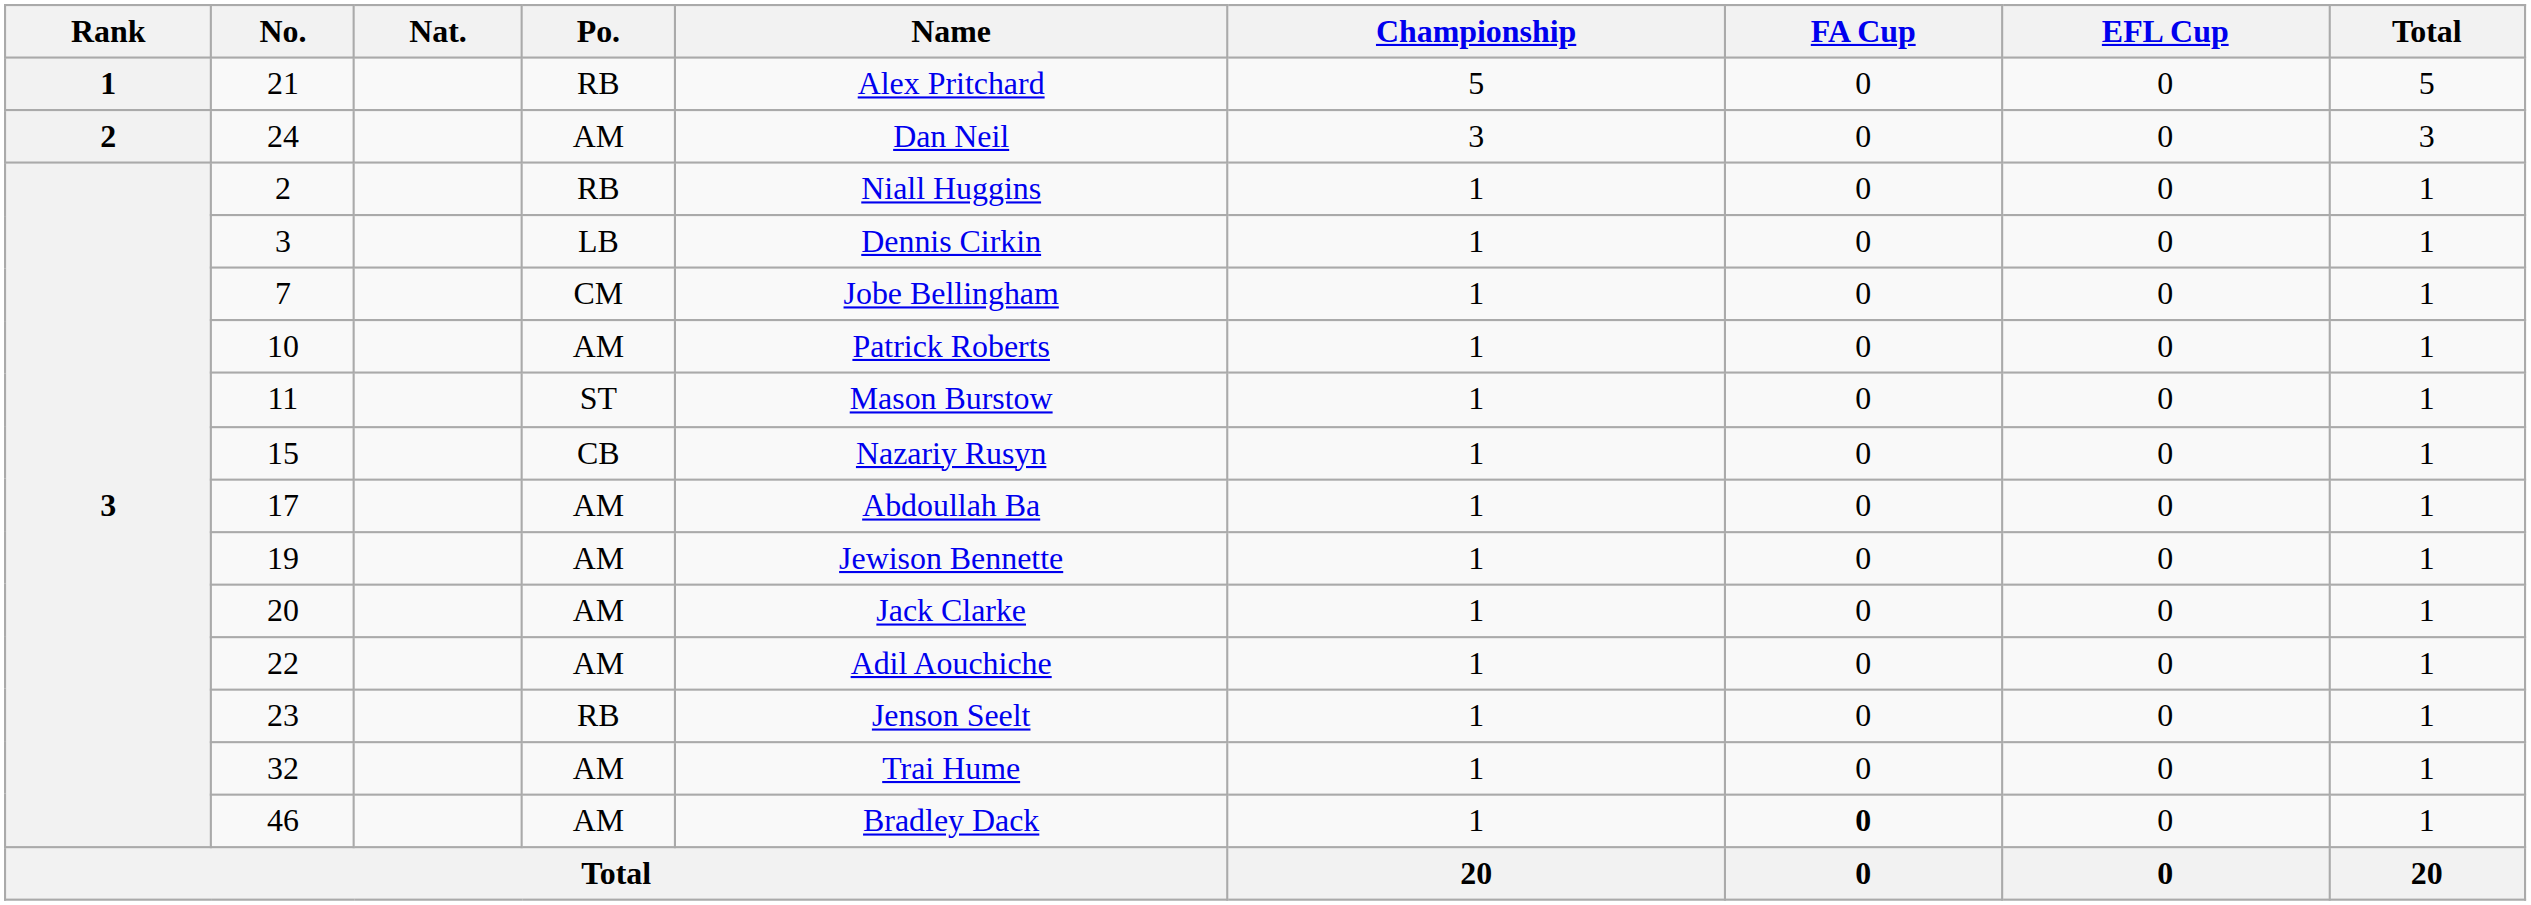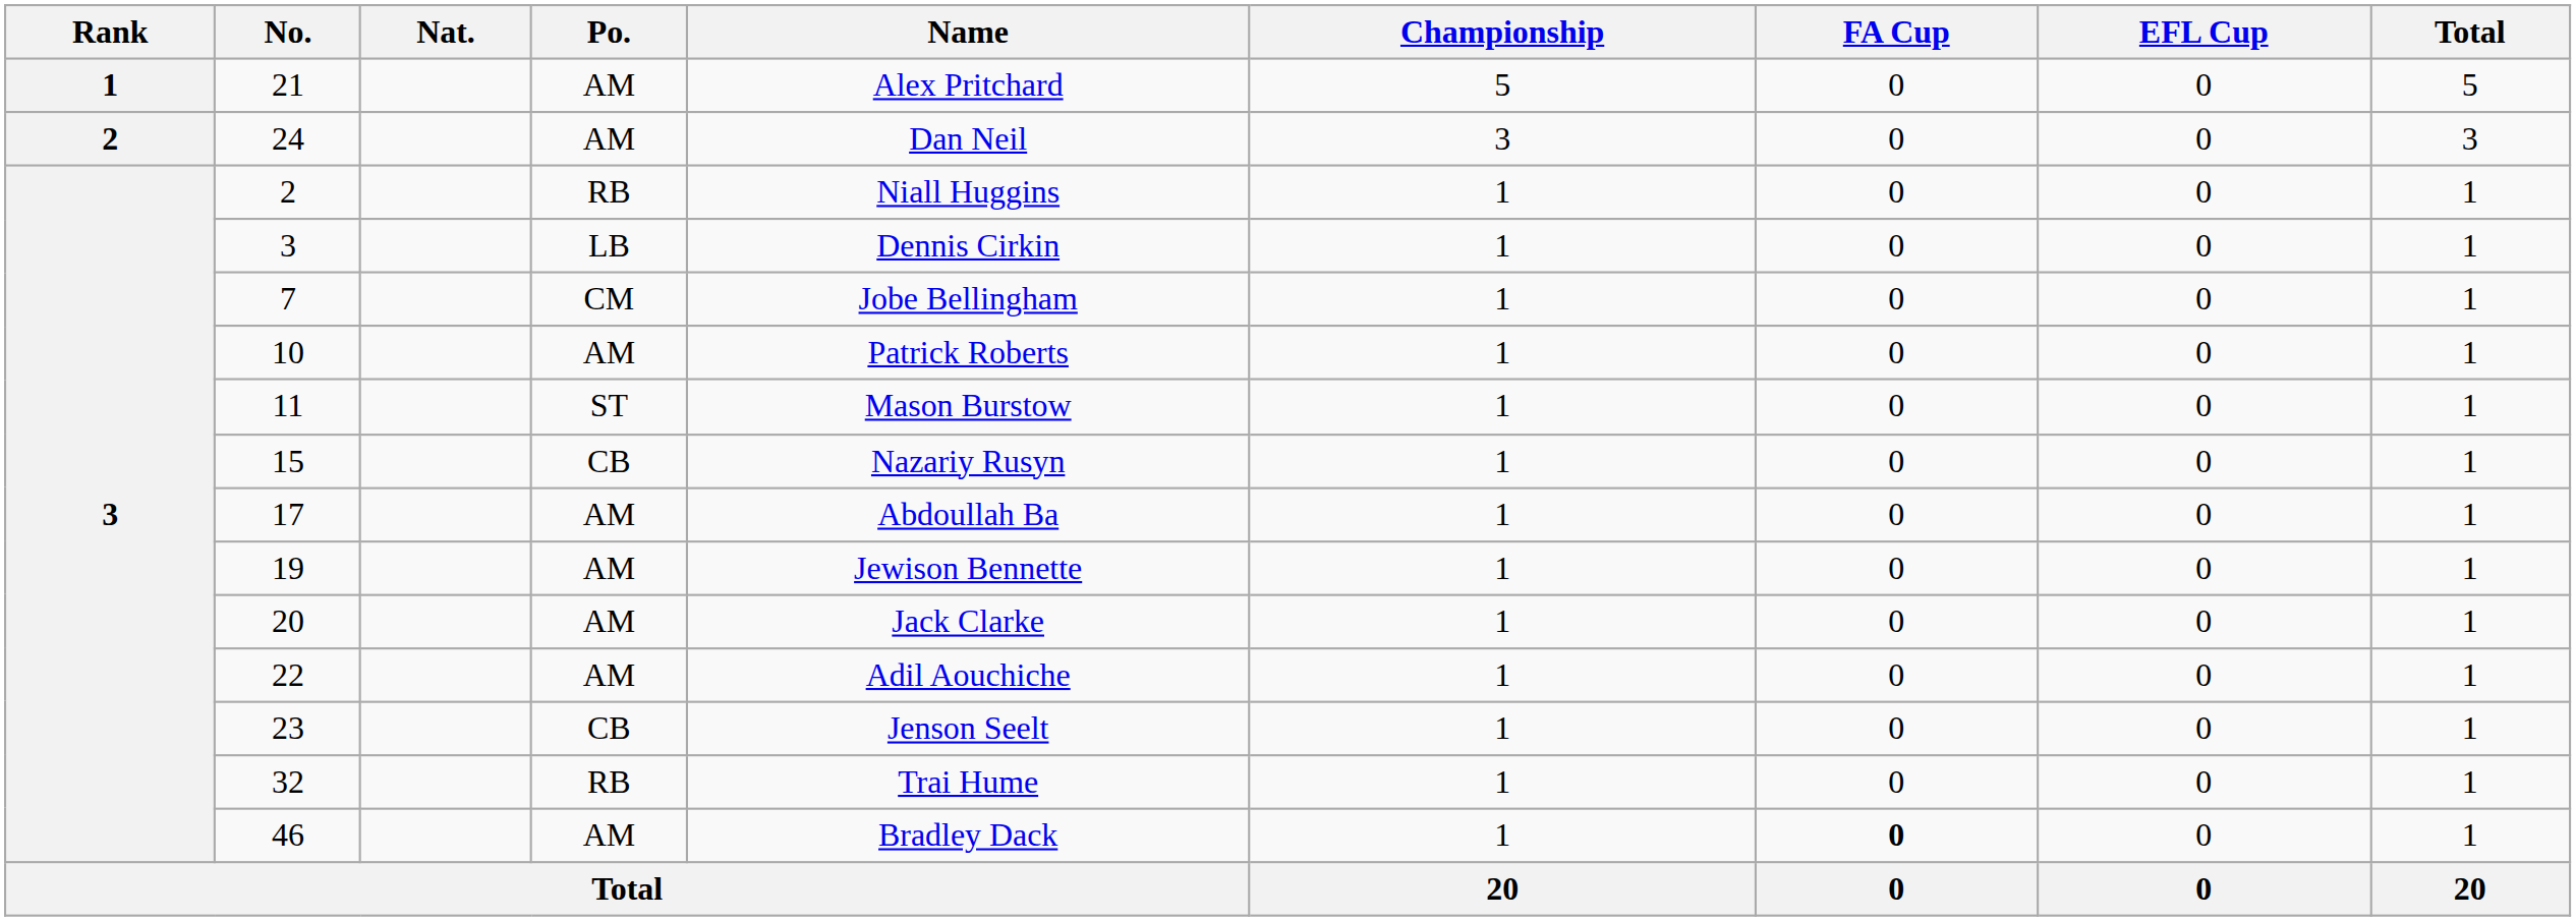21 | Po.: RB -> AM
23 | Po.: RB -> CB
32 | Po.: AM -> RB
